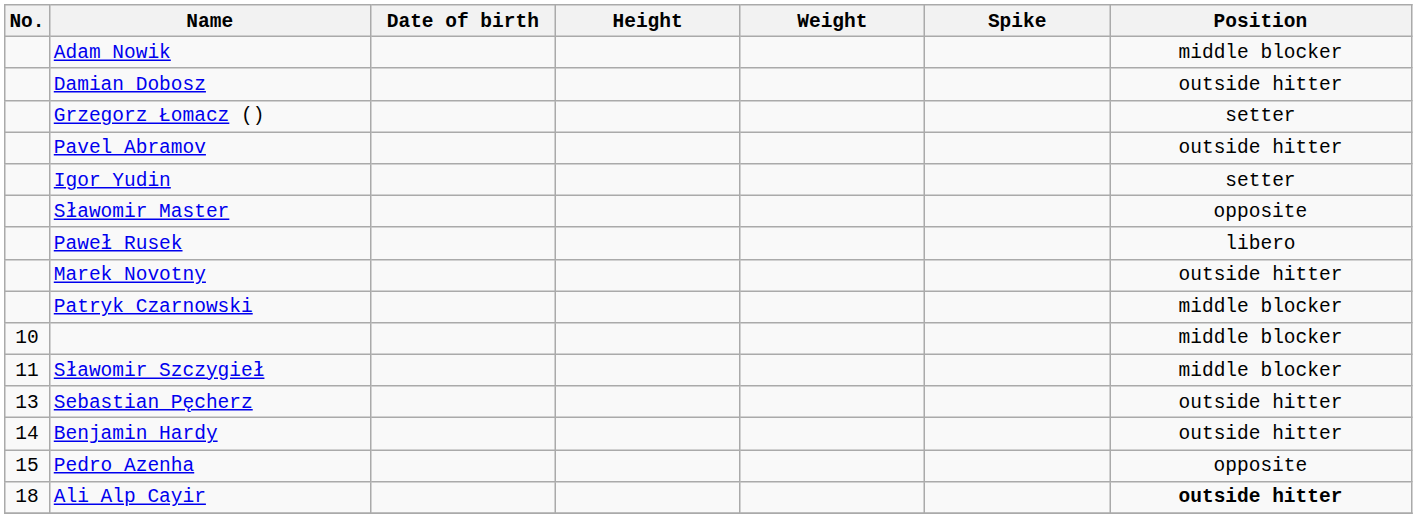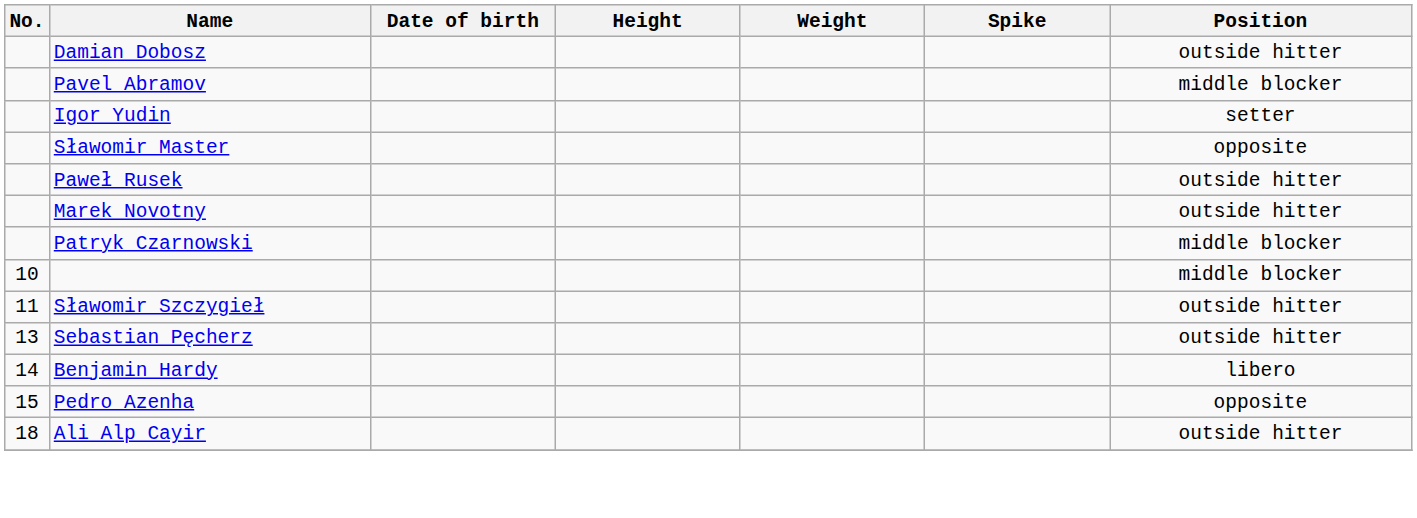- row: Adam Nowik | middle blocker
- row: Grzegorz Łomacz () | setter
Pavel Abramov | Position: outside hitter -> middle blocker
Paweł Rusek | Position: libero -> outside hitter
Sławomir Szczygieł | Position: middle blocker -> outside hitter
Benjamin Hardy | Position: outside hitter -> libero
Ali Alp Cayir | Position: bold -> normal
